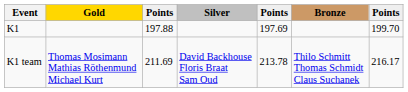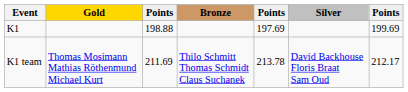columns swapped: Silver <-> Bronze
K1 | column 3: 197.88 -> 198.88
K1 | column 7: 199.70 -> 199.69
K1 team | column 7: 216.17 -> 212.17
